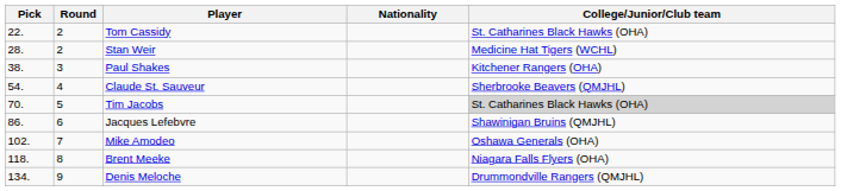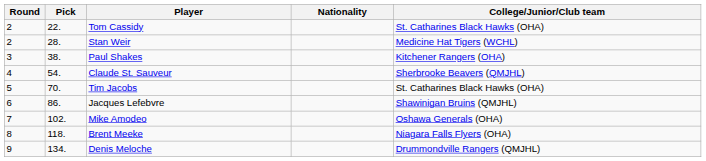columns swapped: Round <-> Pick
Tim Jacobs | College/Junior/Club team: lightgrey background -> no background
